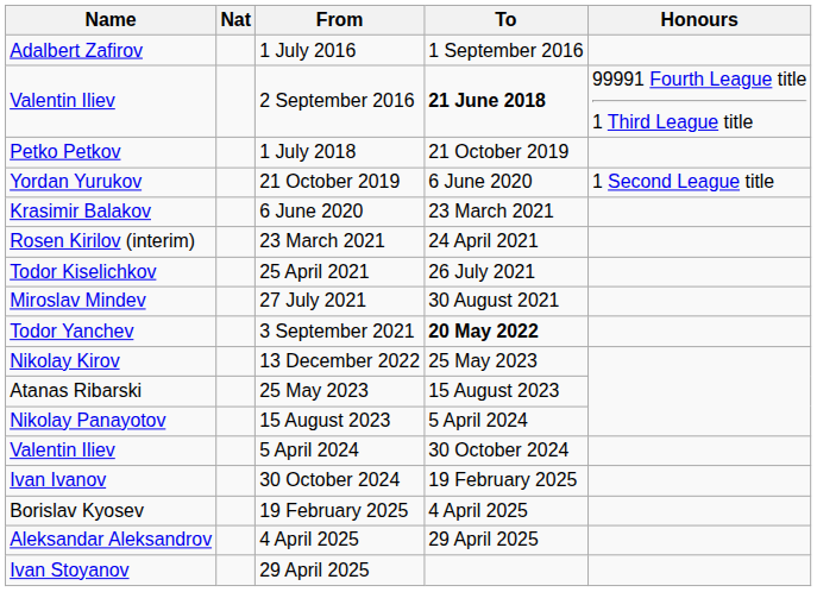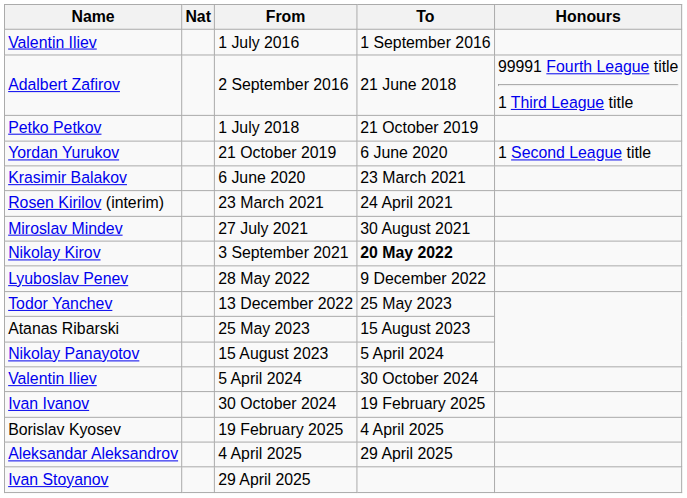1 July 2016 | Name: Adalbert Zafirov -> Valentin Iliev
2 September 2016 | Name: Valentin Iliev -> Adalbert Zafirov
2 September 2016 | To: bold -> normal
- row: Todor Kiselichkov | 25 April 2021 | 26 July 2021
3 September 2021 | Name: Todor Yanchev -> Nikolay Kirov
+ row: Lyuboslav Penev | 28 May 2022 | 9 December 2022
13 December 2022 | Name: Nikolay Kirov -> Todor Yanchev
